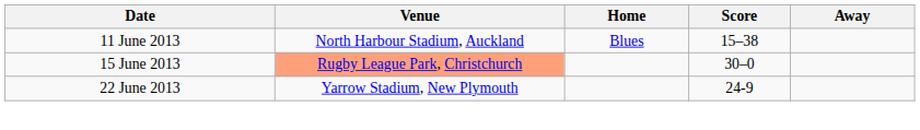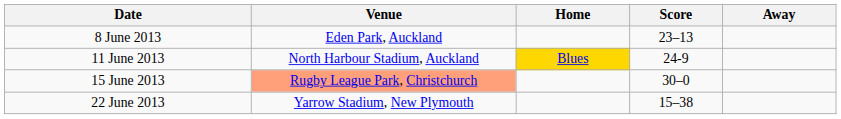+ row: 8 June 2013 | Eden Park, Auckland | 23–13
11 June 2013 | Home: no background -> gold background
11 June 2013 | Score: 15–38 -> 24-9
22 June 2013 | Score: 24-9 -> 15–38
